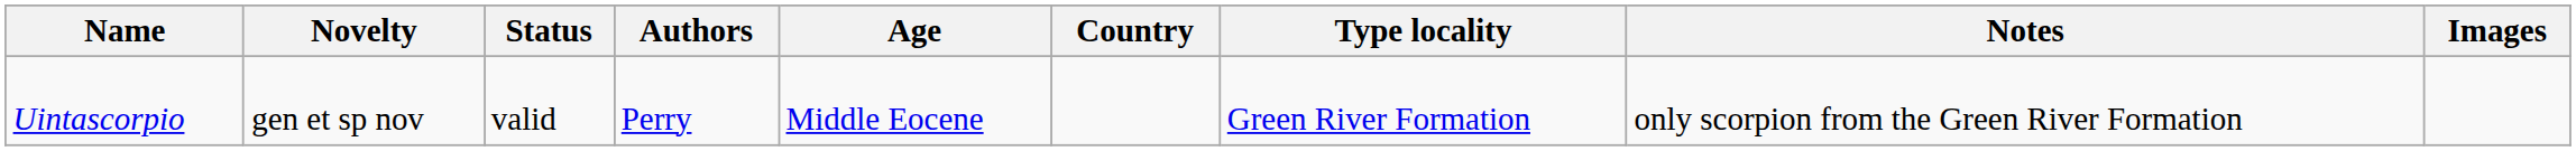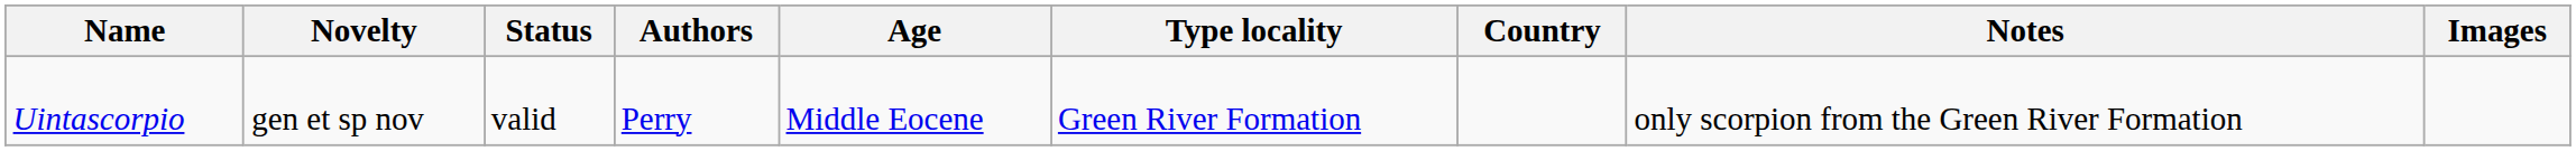columns swapped: Type locality <-> Country
